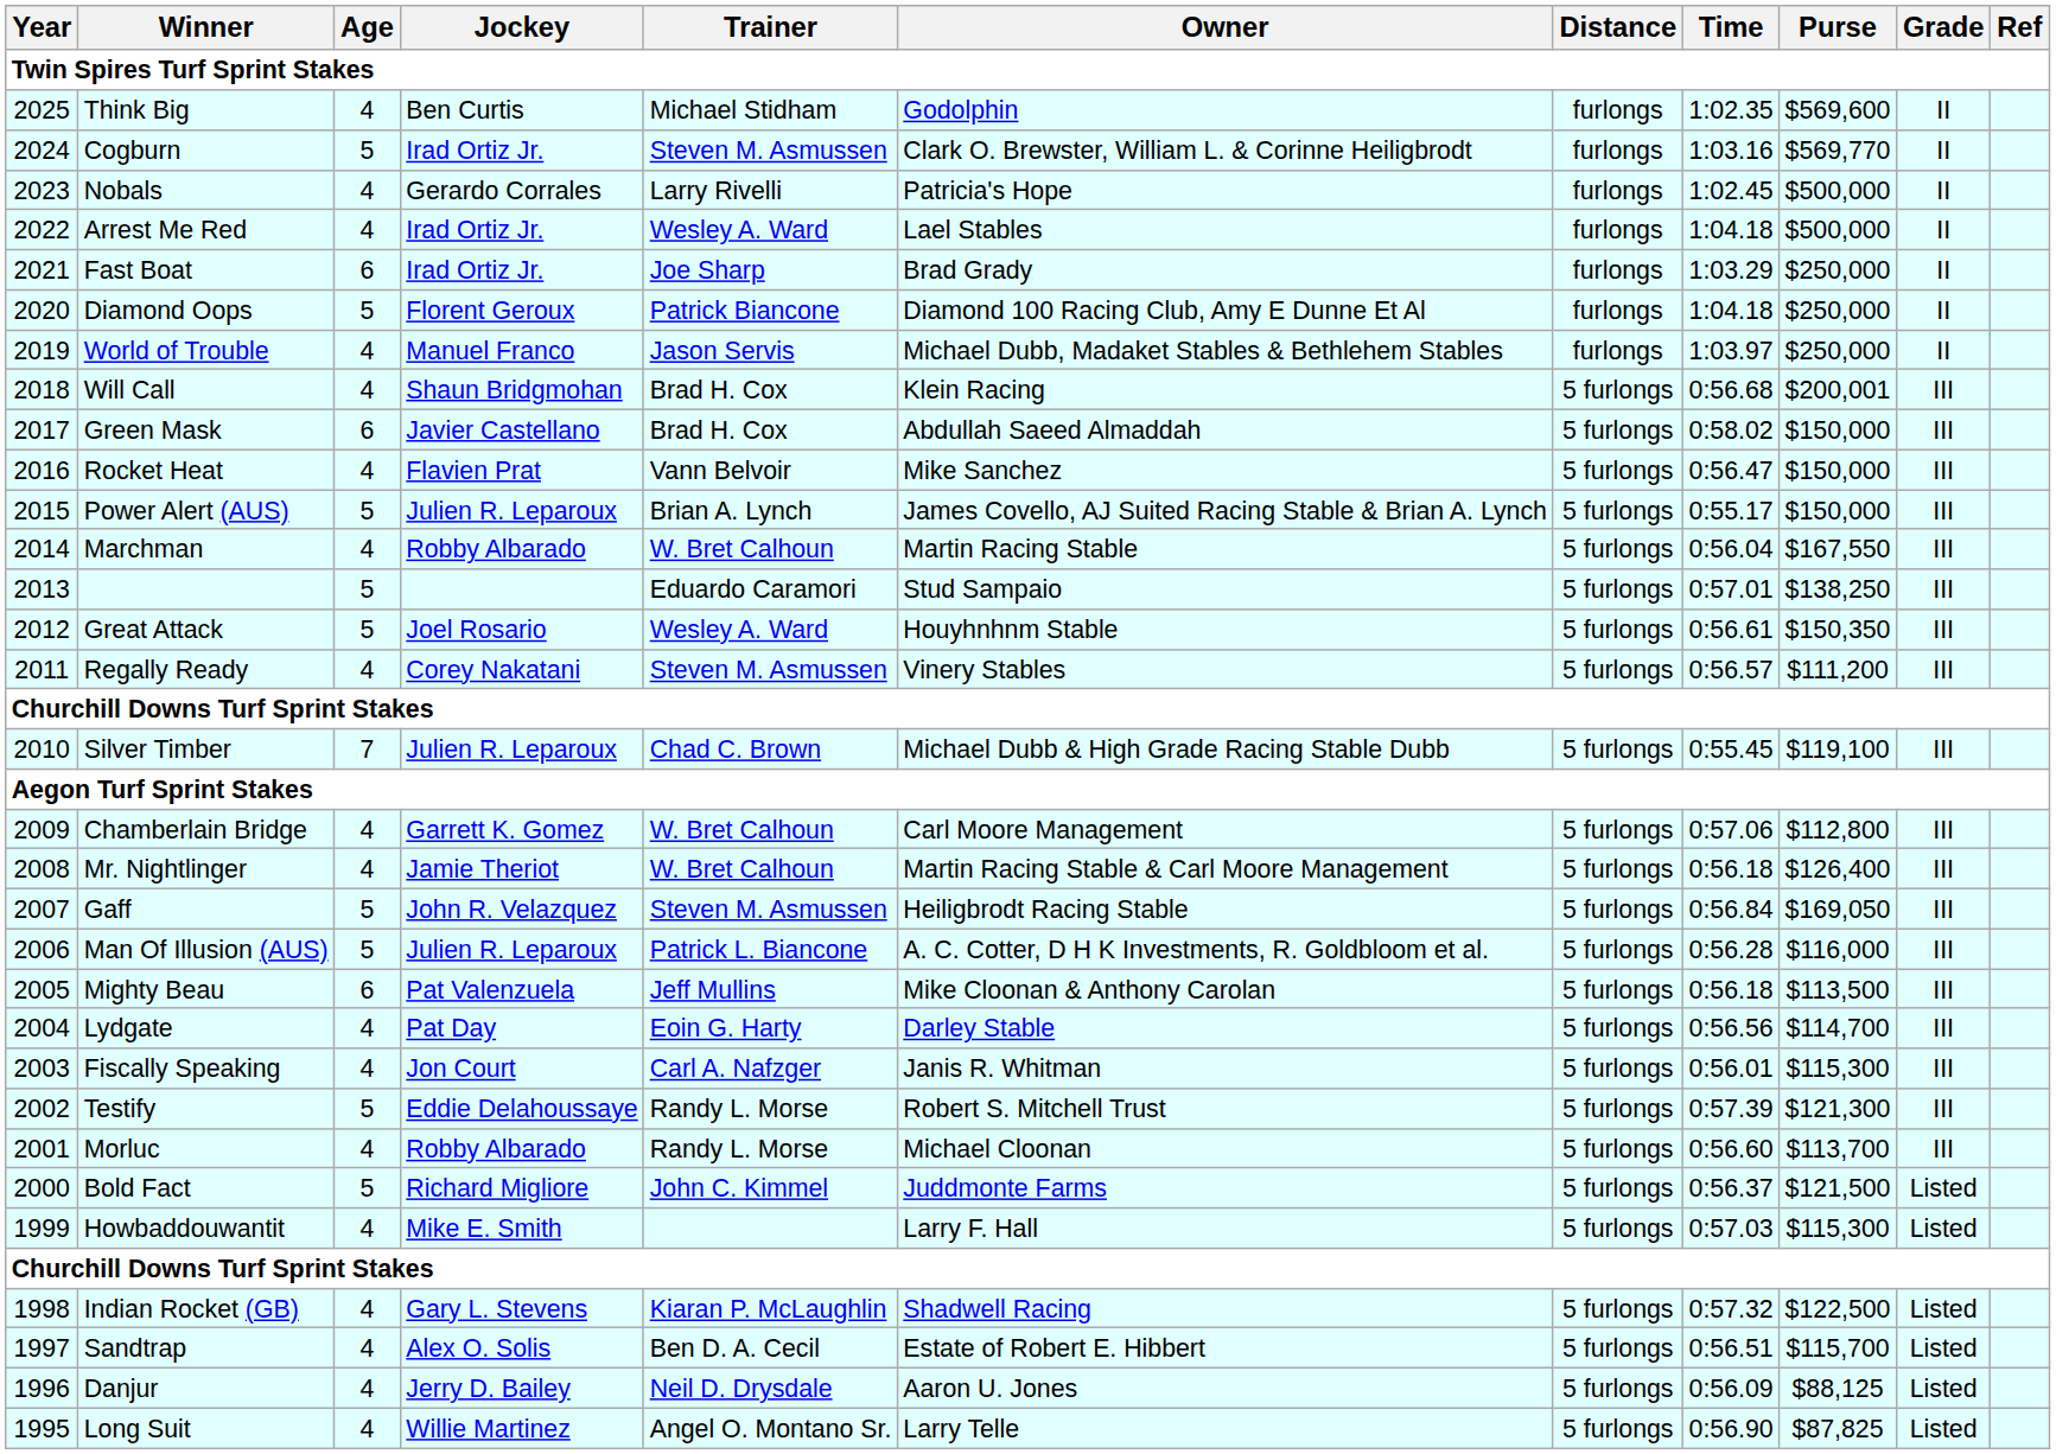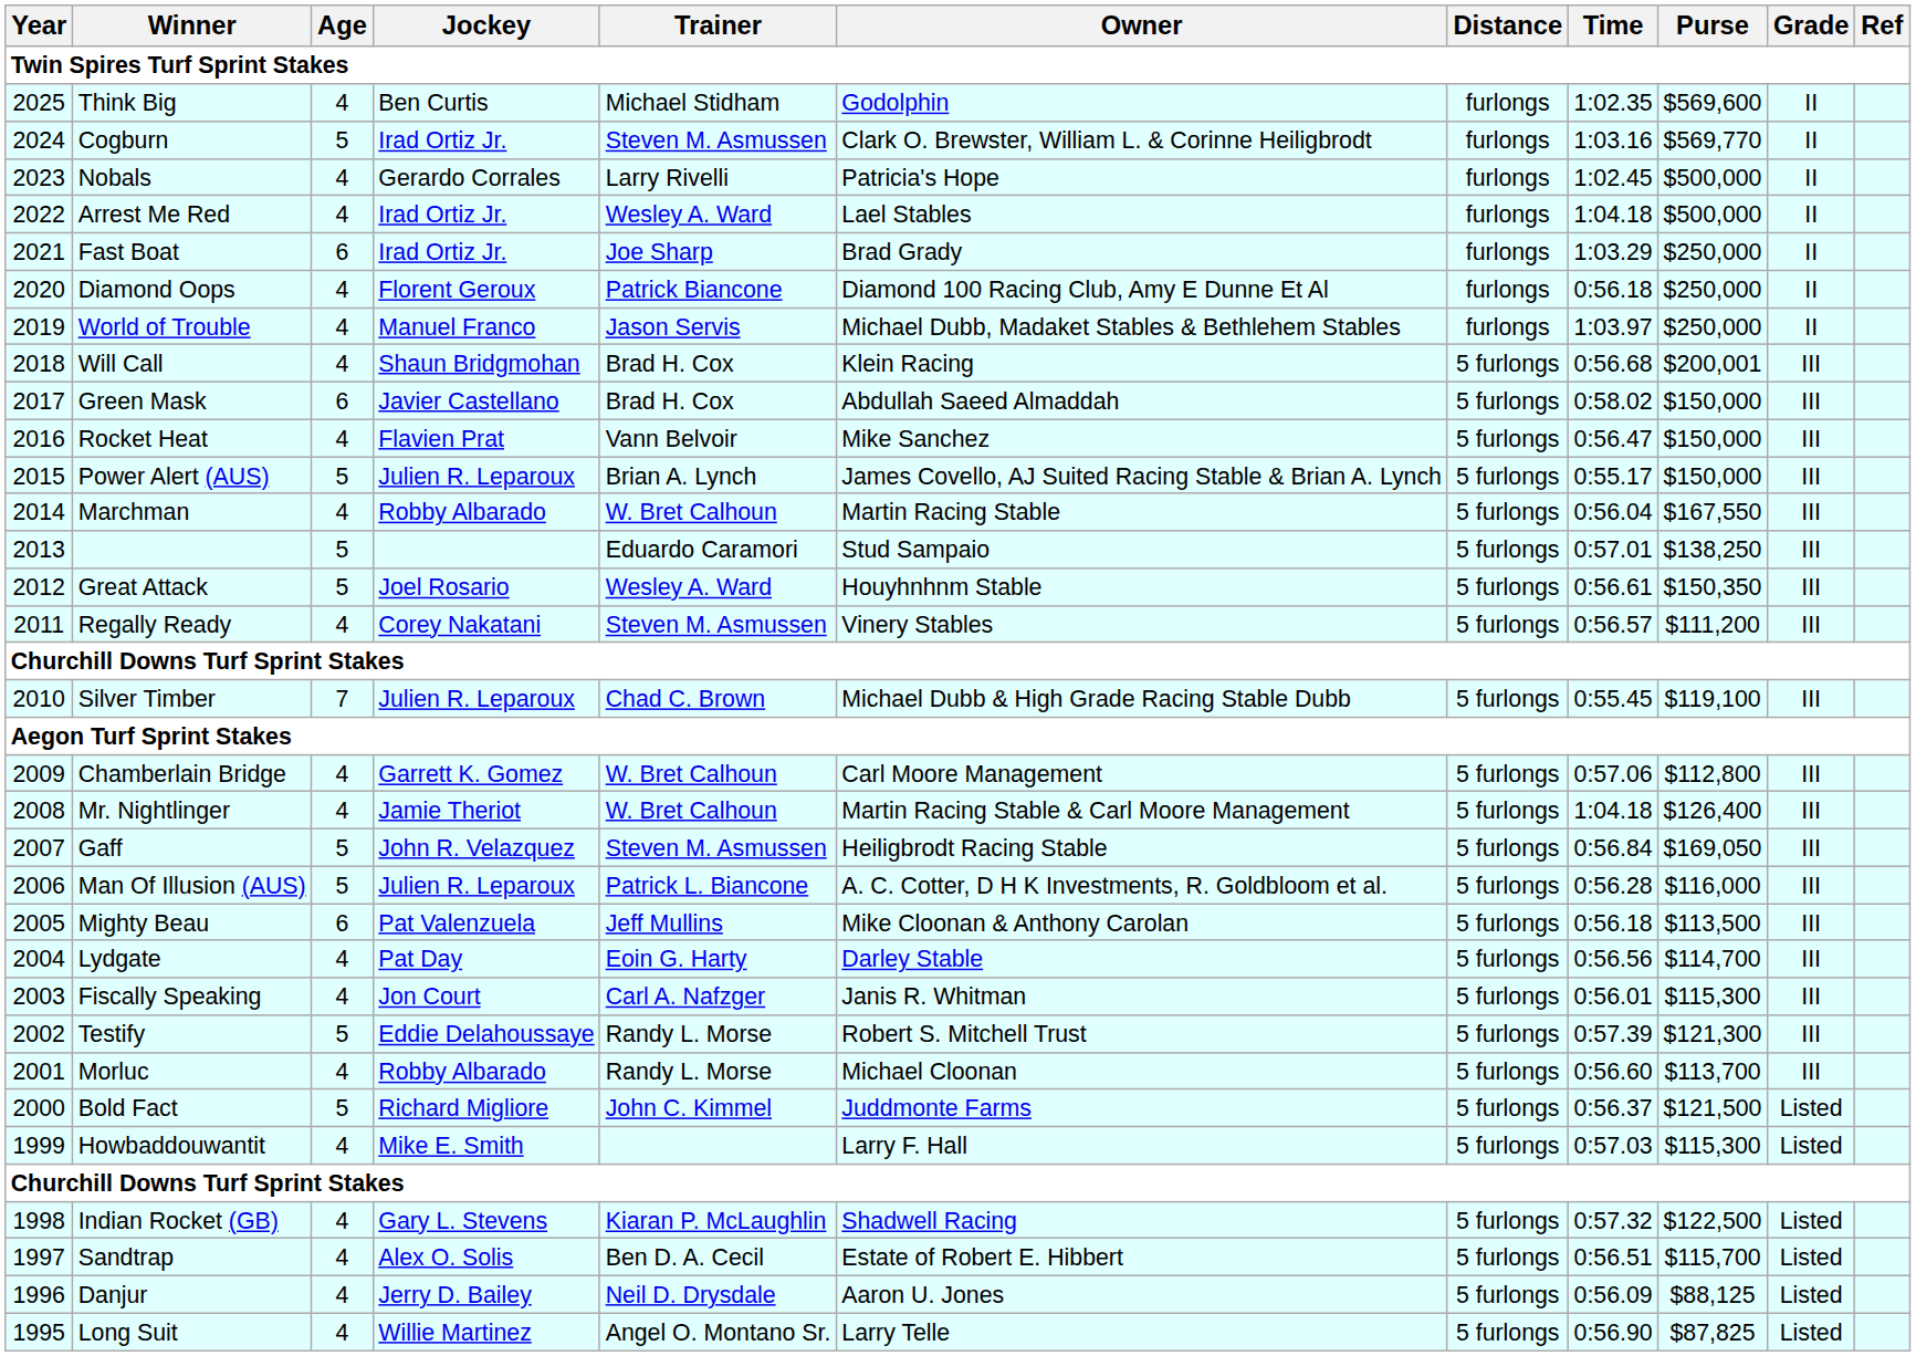Diamond Oops | Age: 5 -> 4
Diamond Oops | Time: 1:04.18 -> 0:56.18
Mr. Nightlinger | Time: 0:56.18 -> 1:04.18
